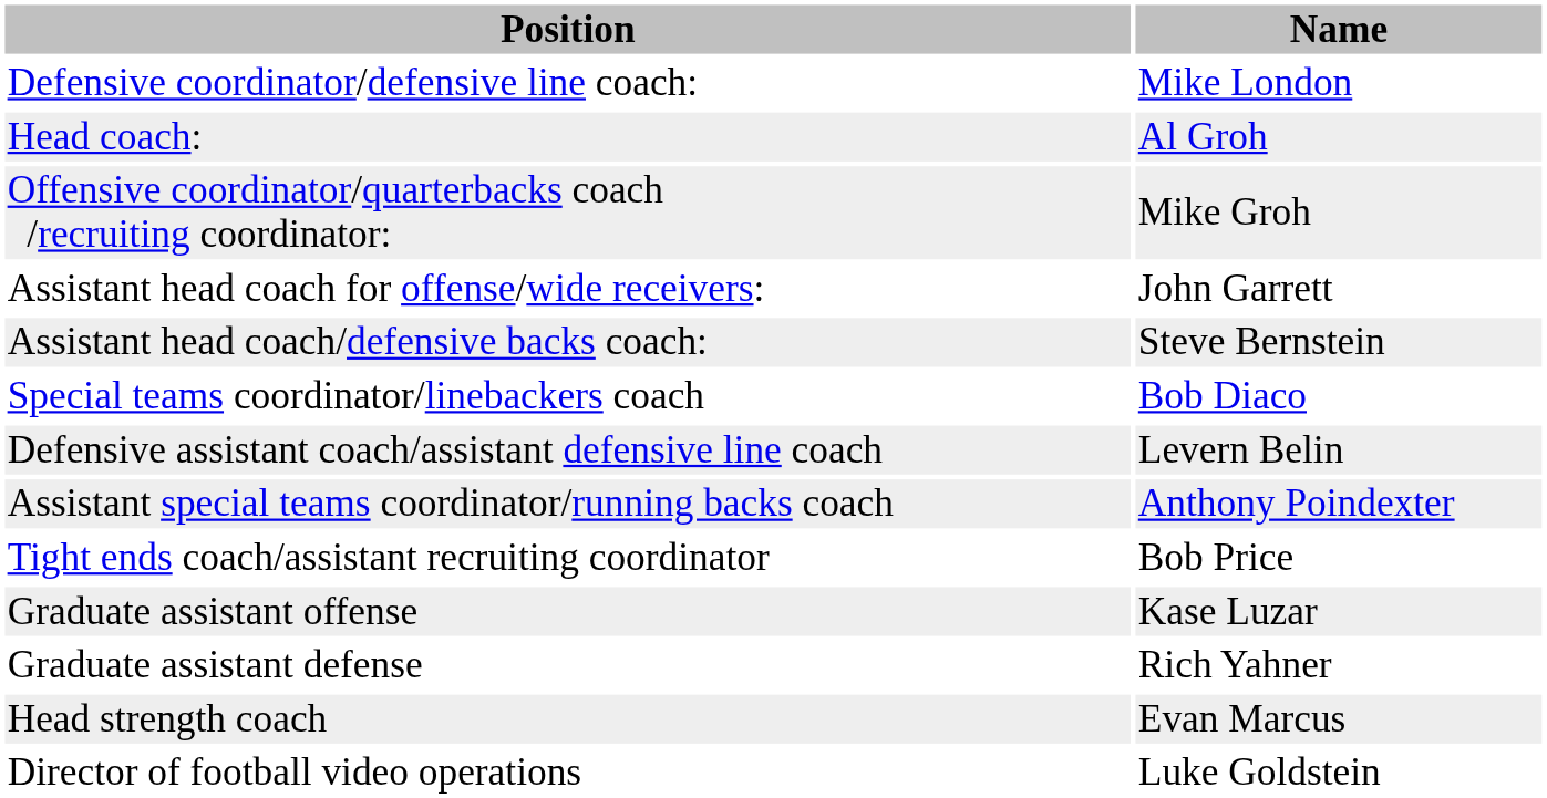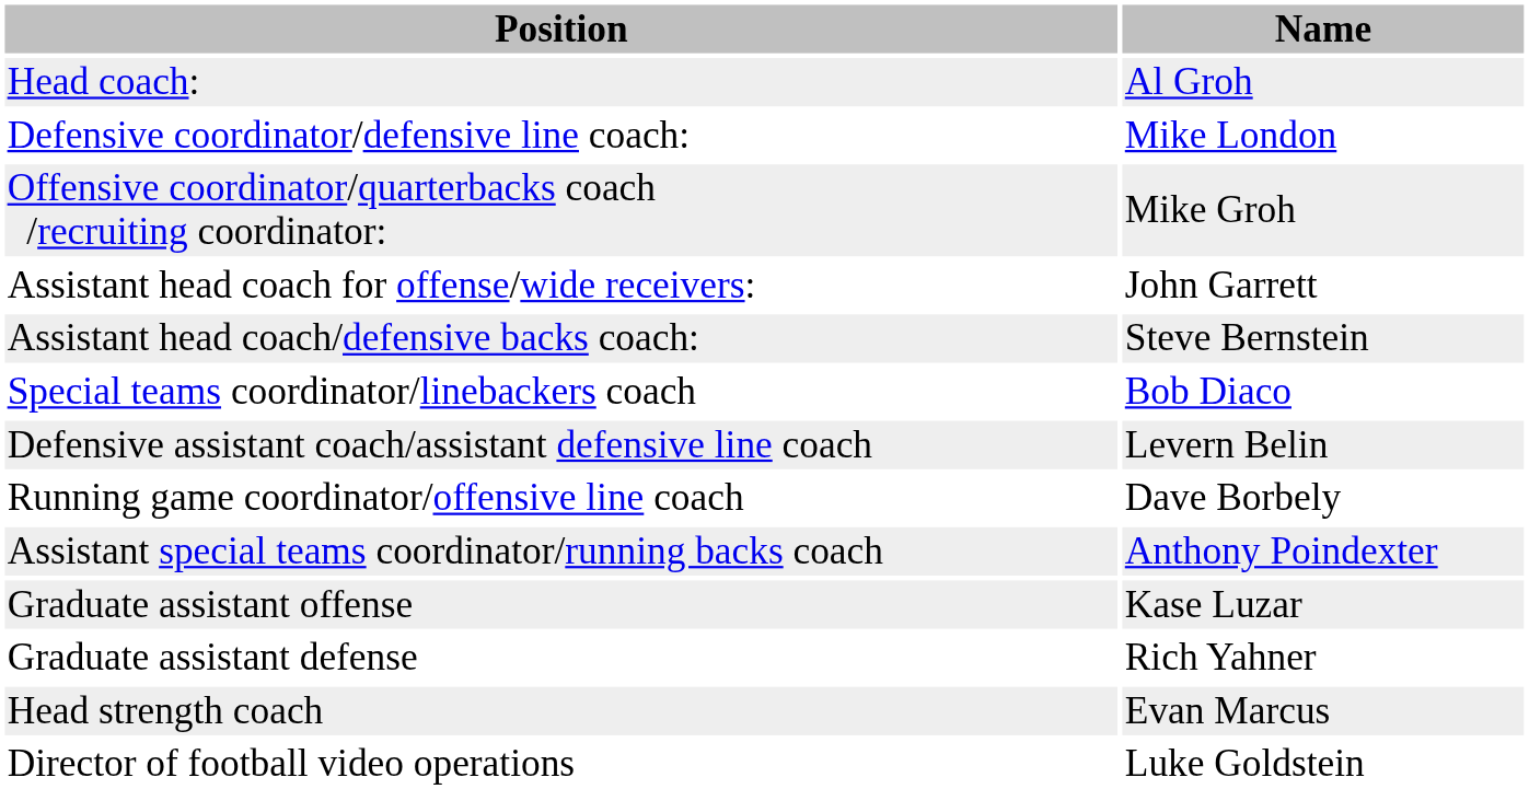rows swapped: Head coach: <-> Defensive coordinator/defensive line coach:
+ row: Running game coordinator/offensive line coach | Dave Borbely
- row: Tight ends coach/assistant recruiting coordinator | Bob Price
